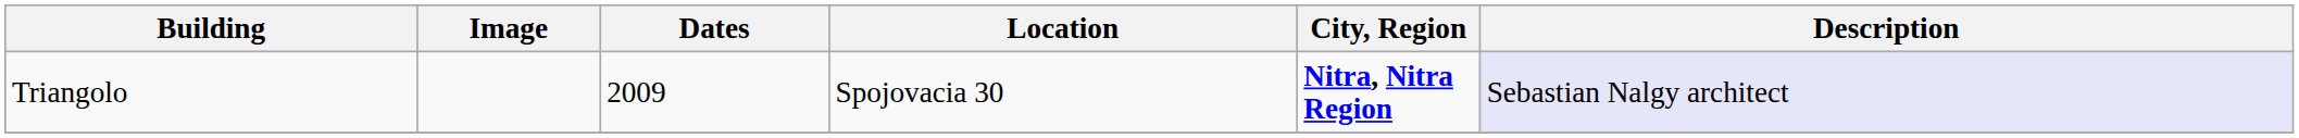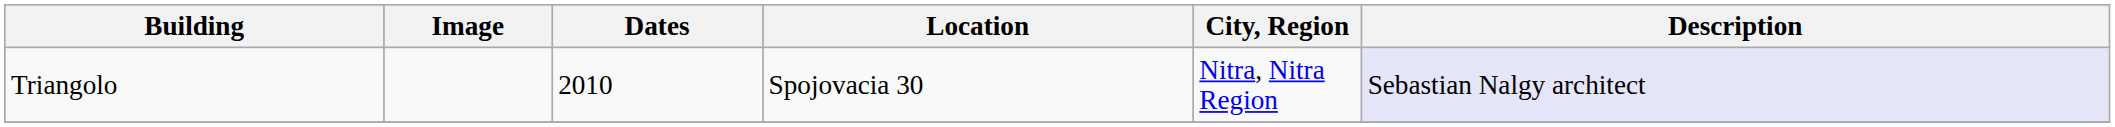Triangolo | Dates: 2009 -> 2010
Triangolo | City, Region: bold -> normal
